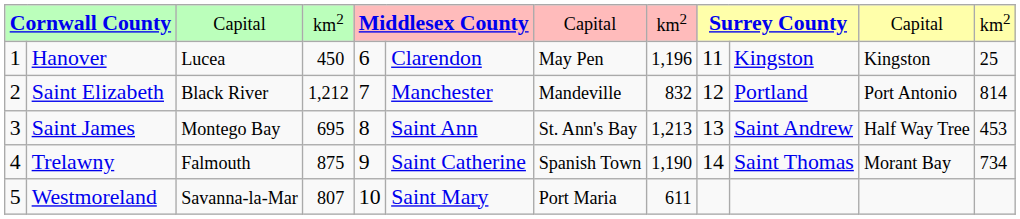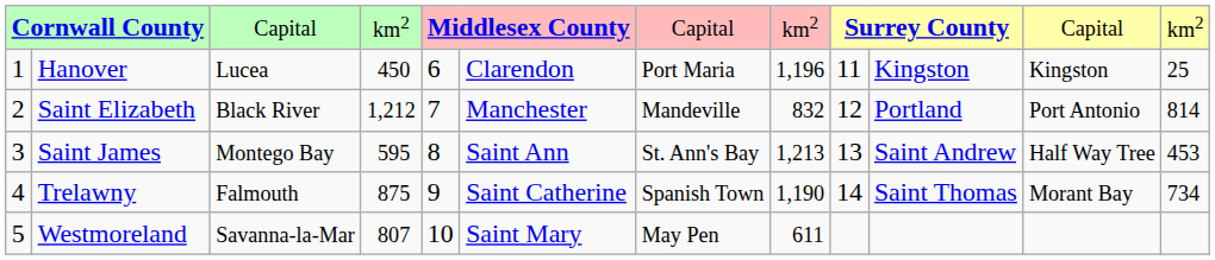Hanover | column 7: May Pen -> Port Maria
Saint James | column 4: 695 -> 595
Westmoreland | column 7: Port Maria -> May Pen
